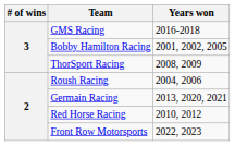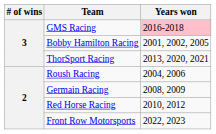GMS Racing | Years won: no background -> pink background
ThorSport Racing | Years won: 2008, 2009 -> 2013, 2020, 2021
Germain Racing | Years won: 2013, 2020, 2021 -> 2008, 2009
